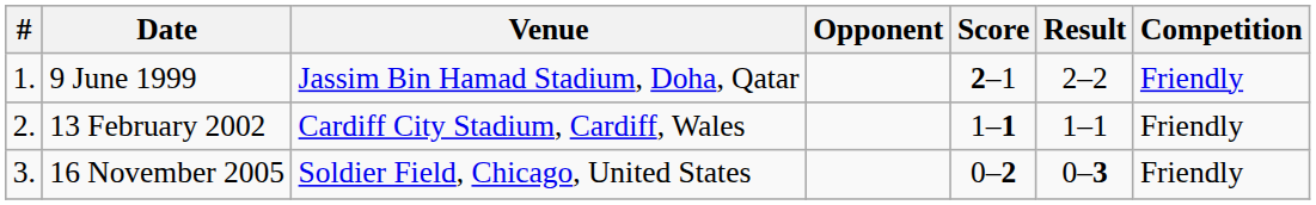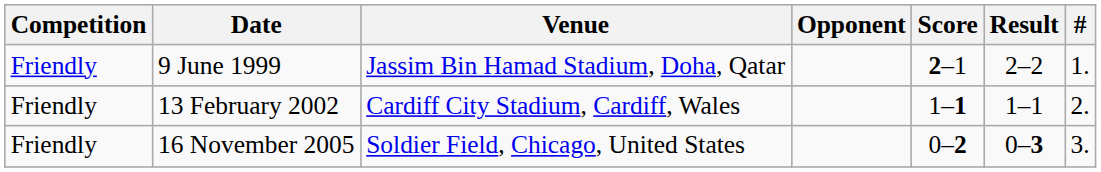columns swapped: # <-> Competition
